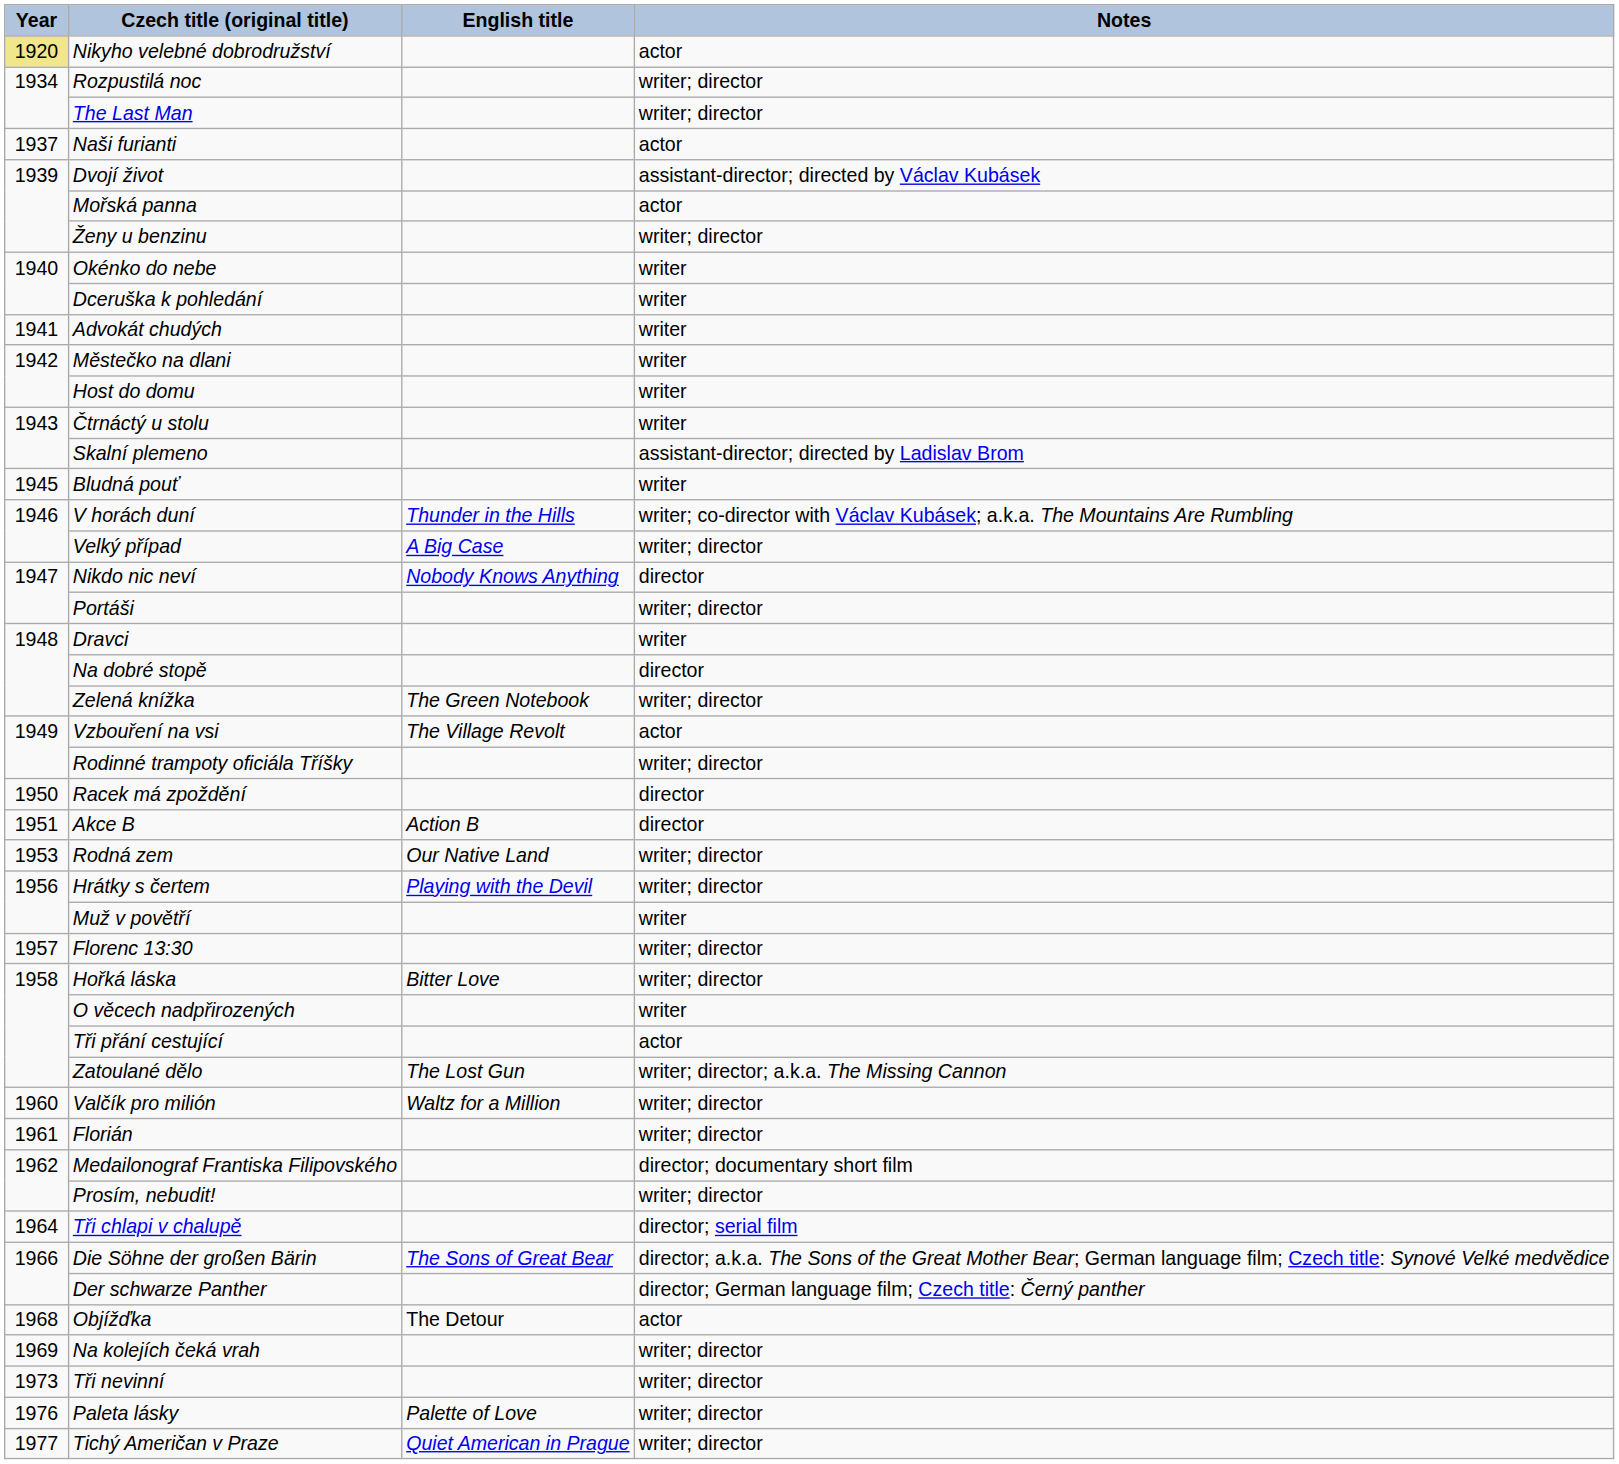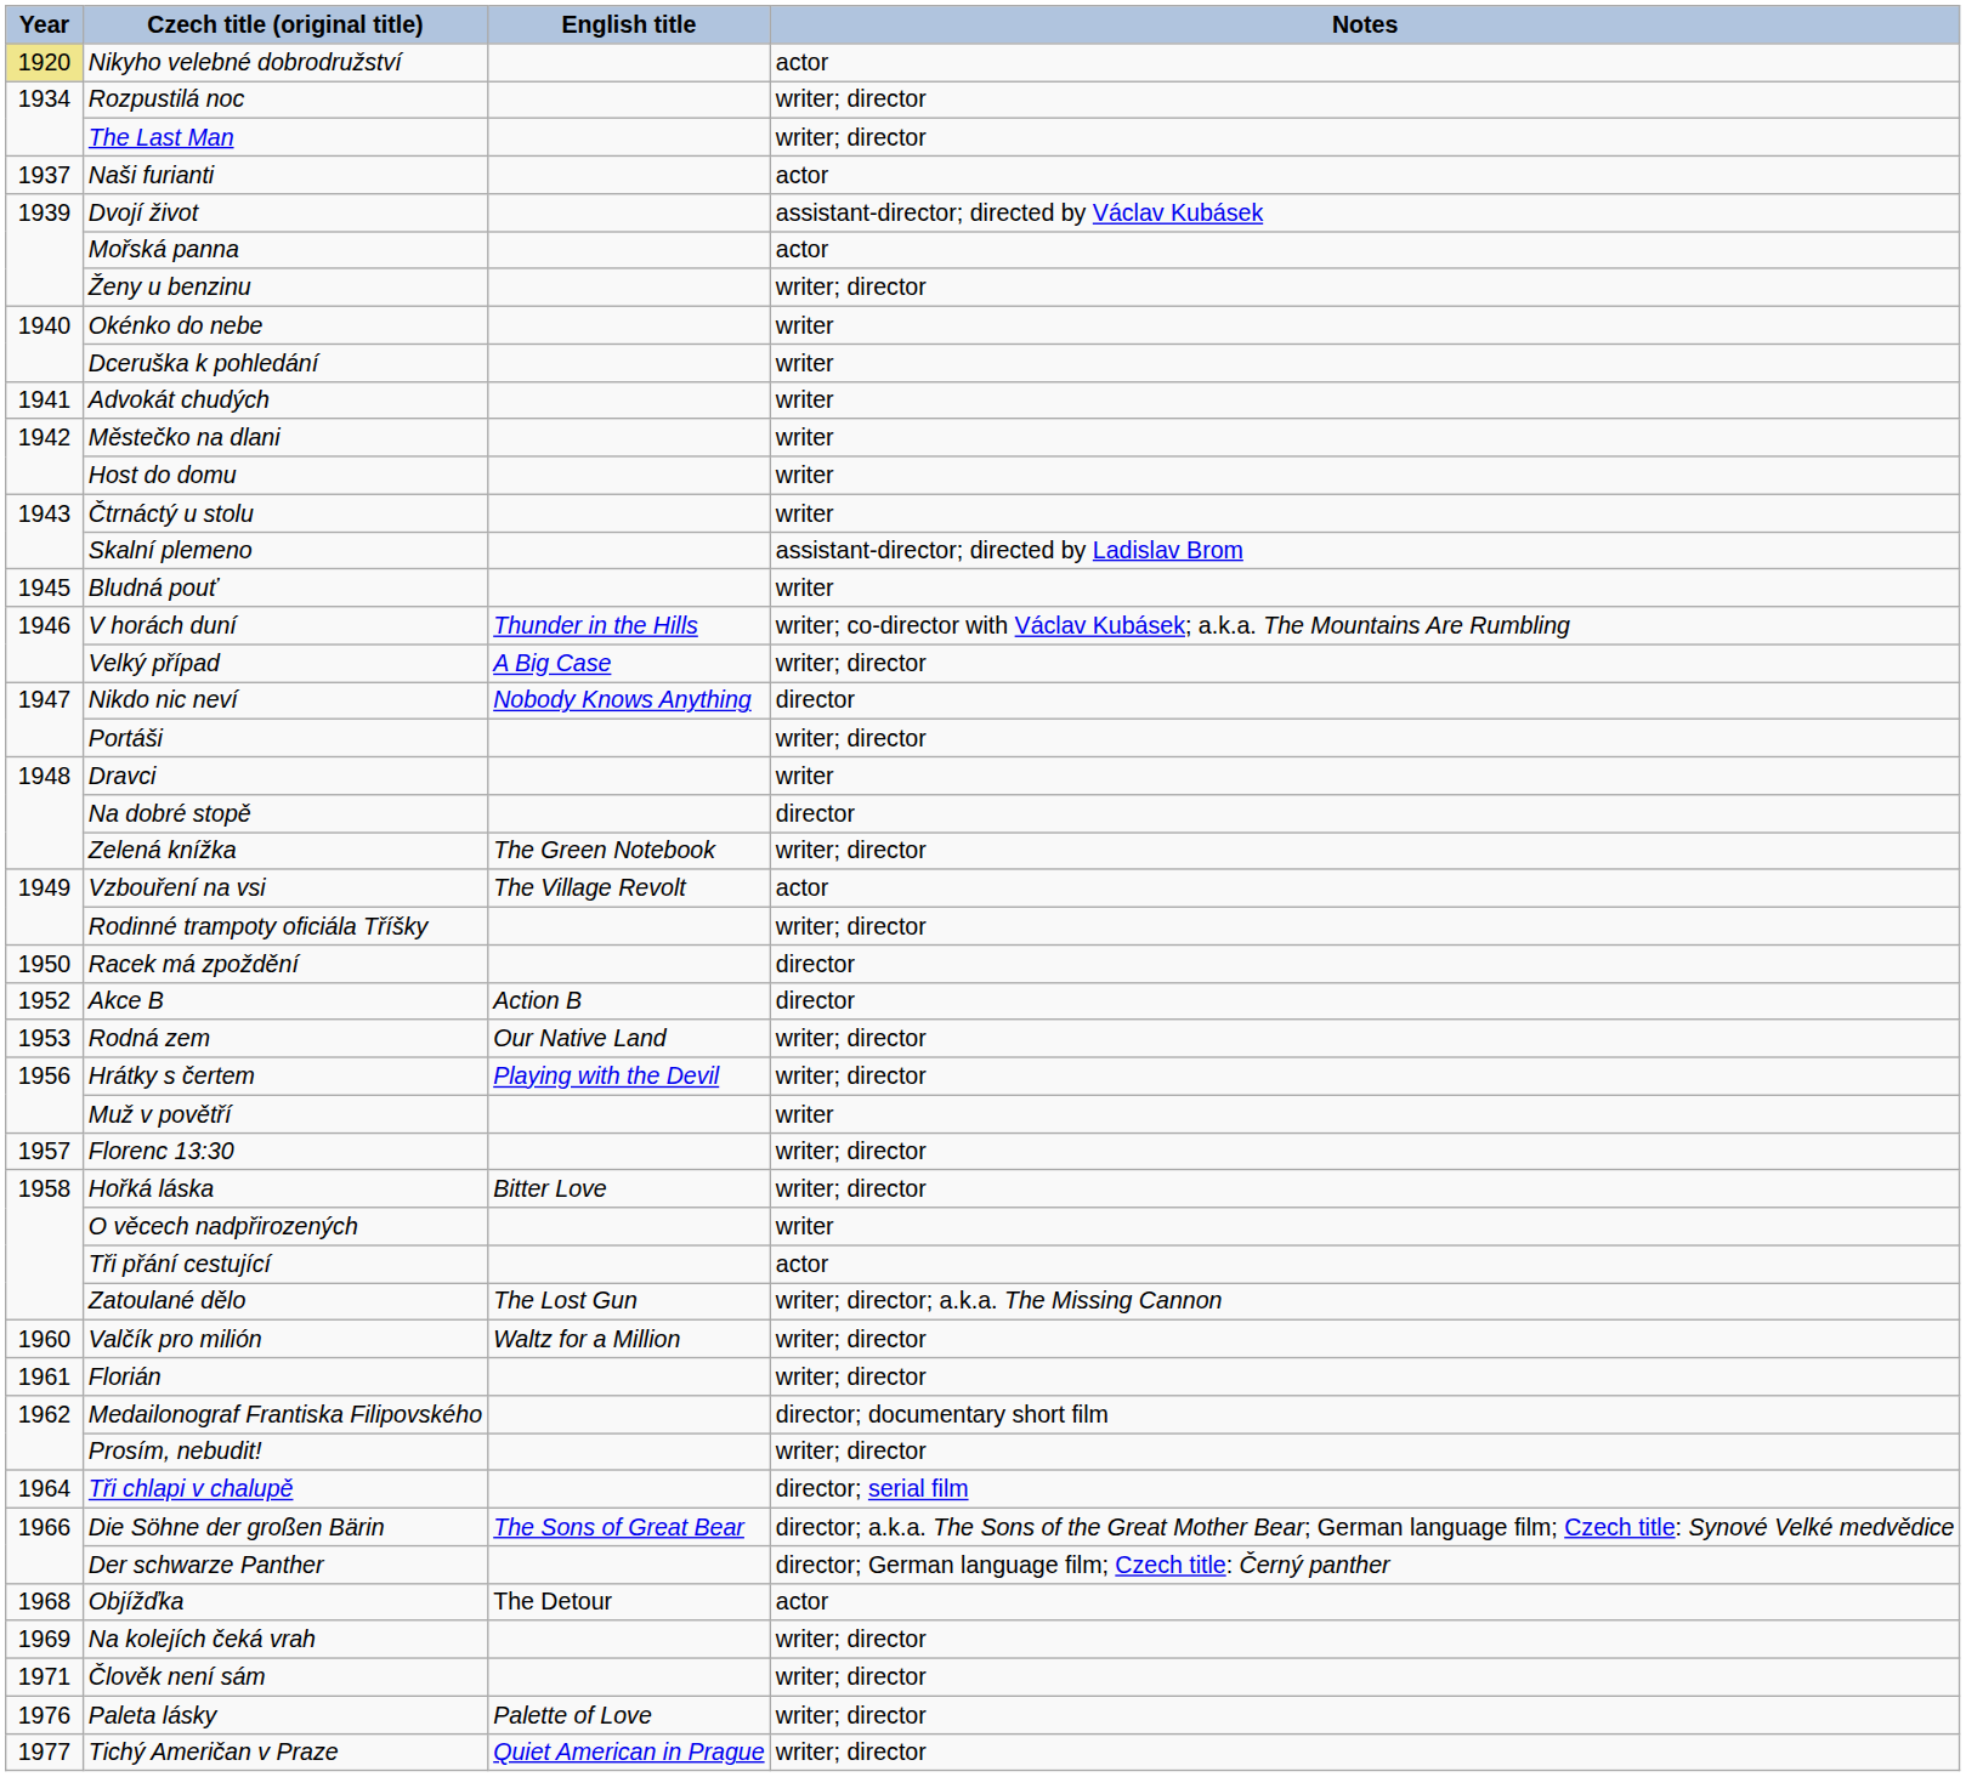Akce B | Year: 1951 -> 1952
+ row: 1971 | Člověk není sám | writer; director
- row: 1973 | Tři nevinní | writer; director
